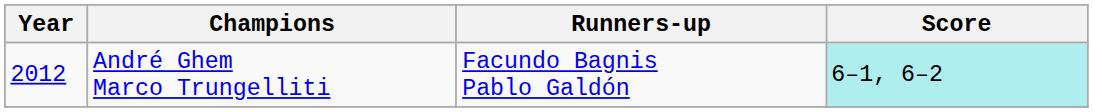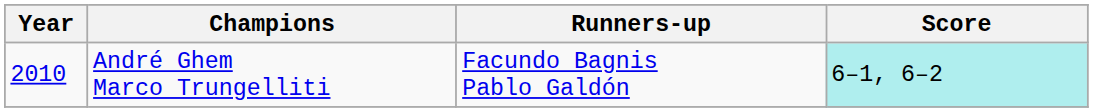André Ghem Marco Trungelliti | Year: 2012 -> 2010
